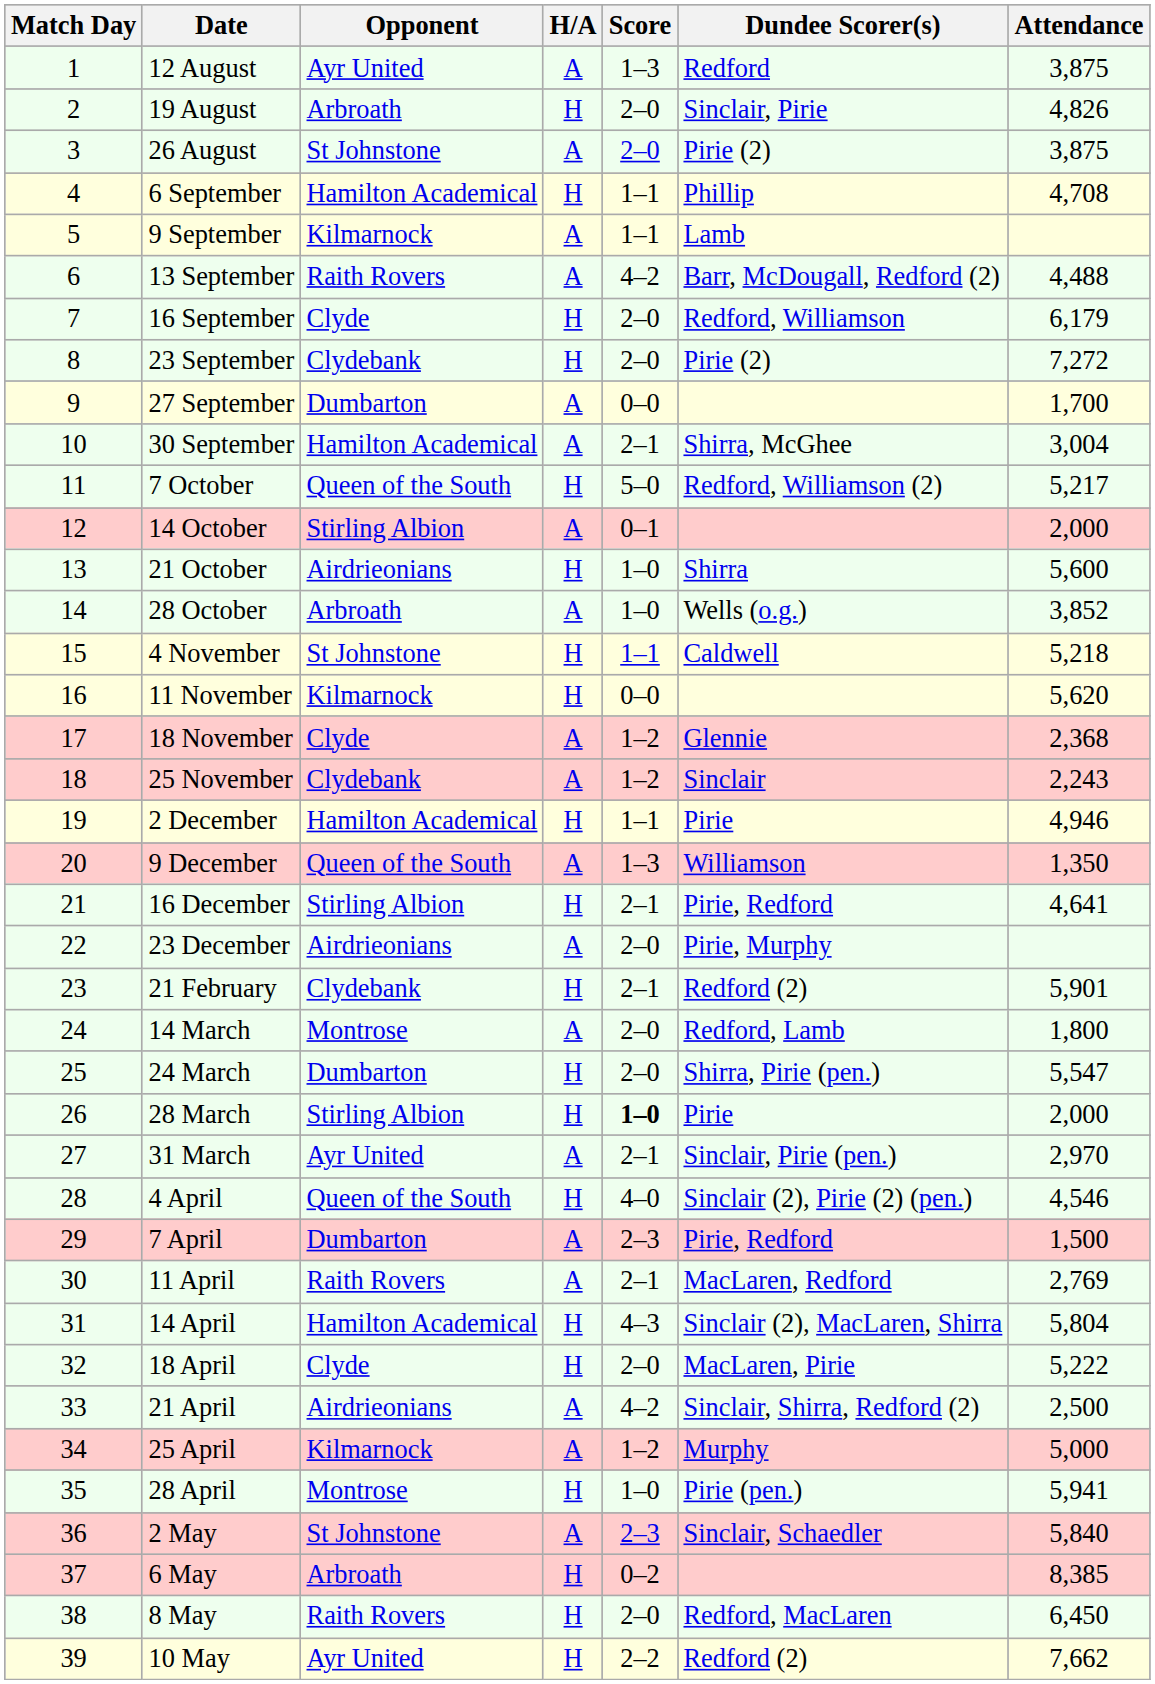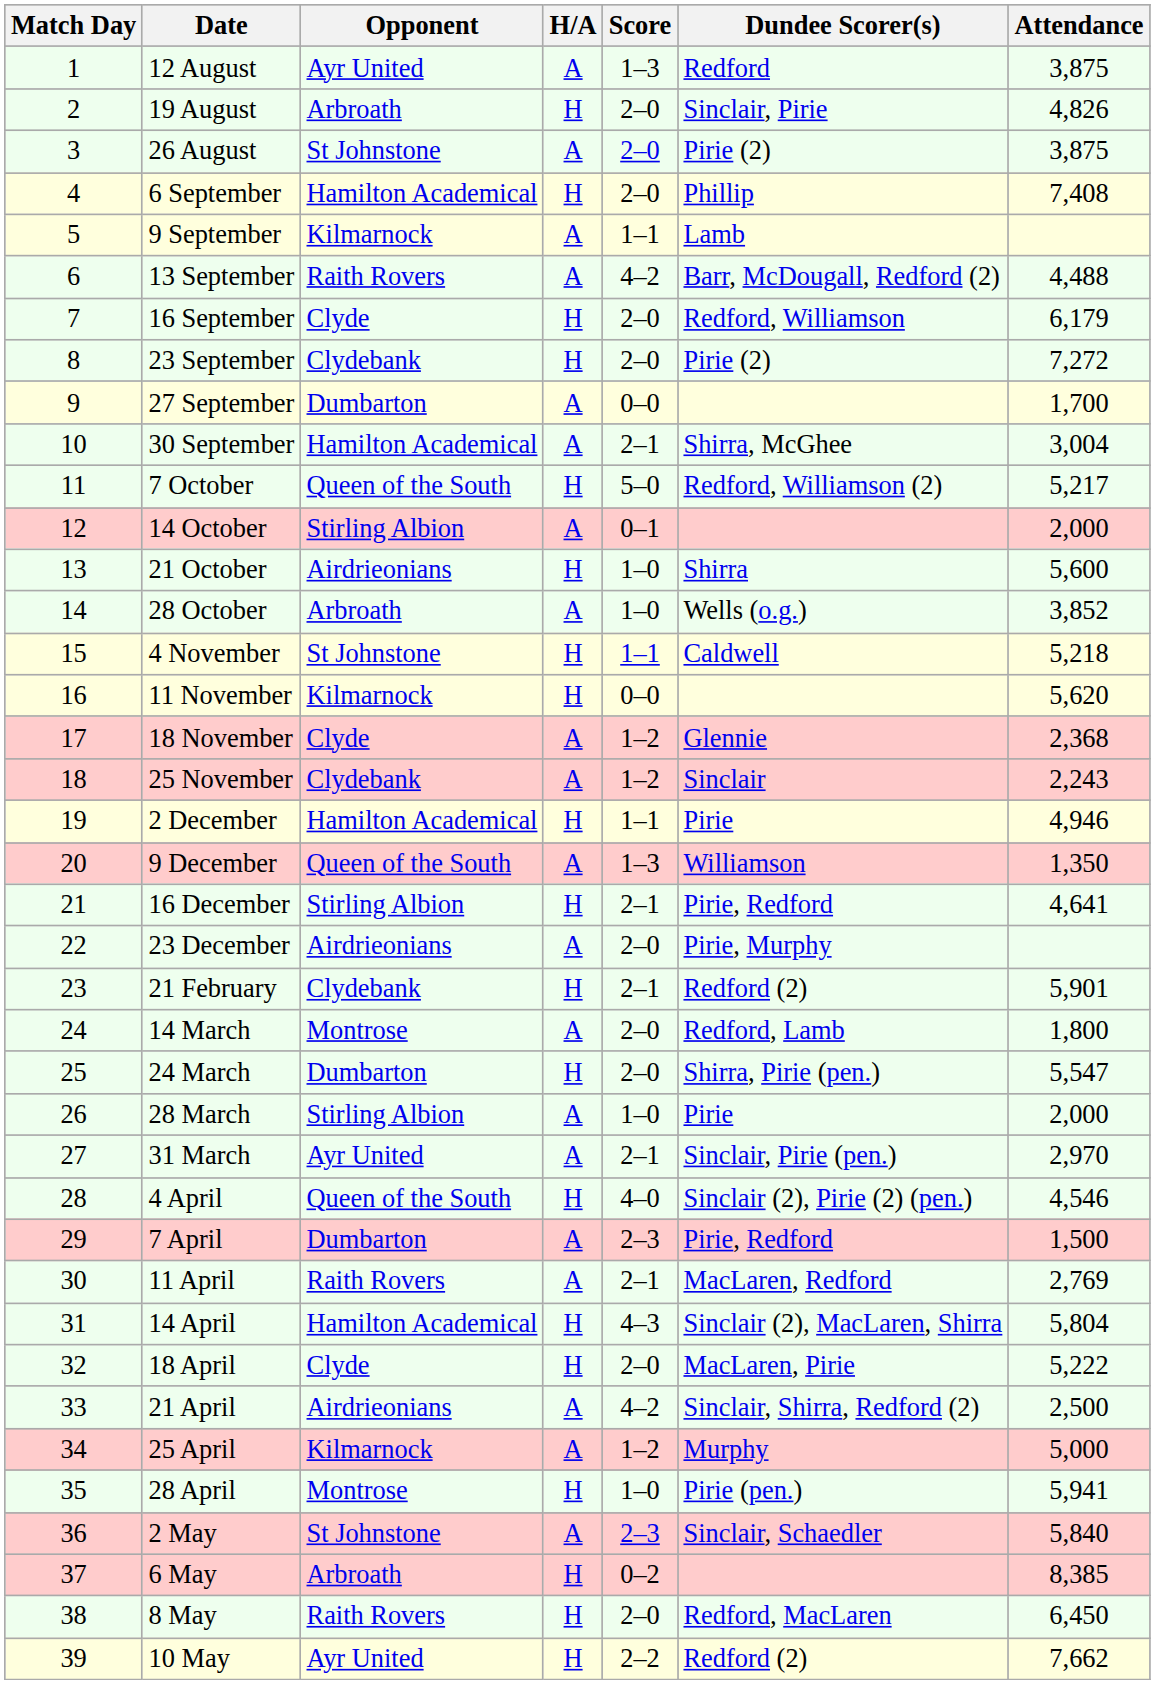6 September | Score: 1–1 -> 2–0
6 September | Attendance: 4,708 -> 7,408
28 March | H/A: H -> A
28 March | Score: bold -> normal
